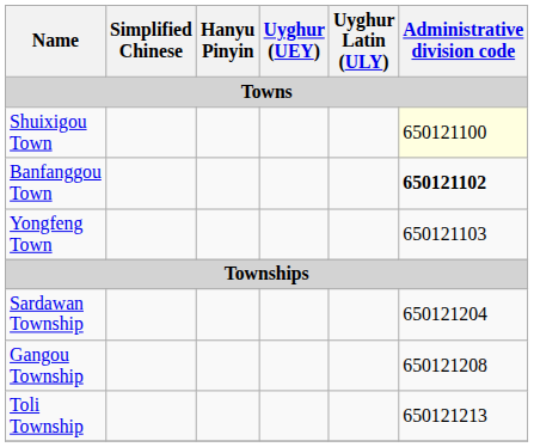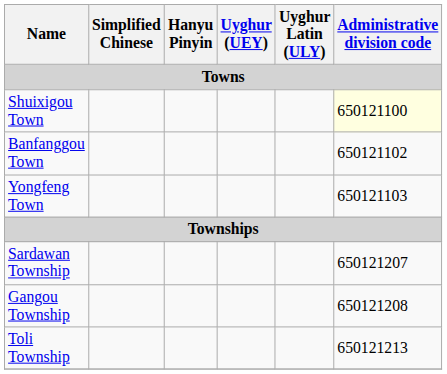Banfanggou Town | Administrative division code: bold -> normal
Sardawan Township | Administrative division code: 650121204 -> 650121207
